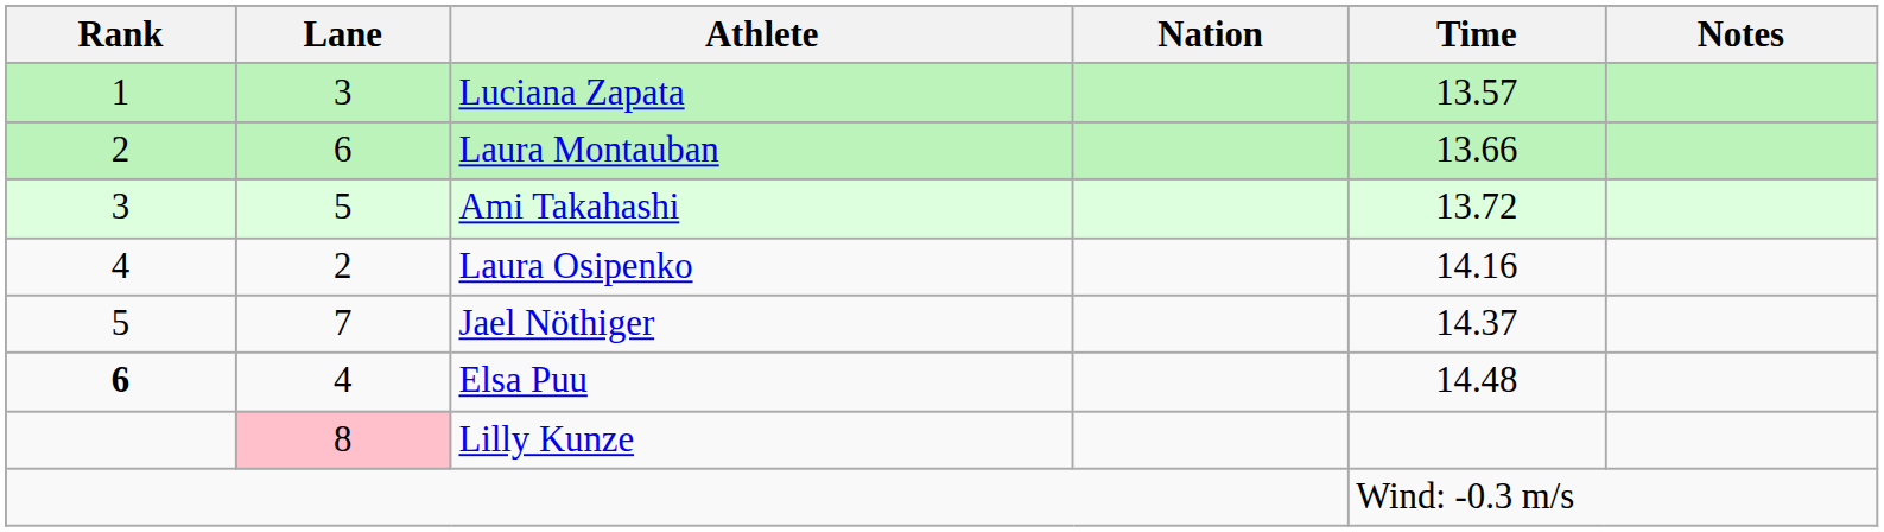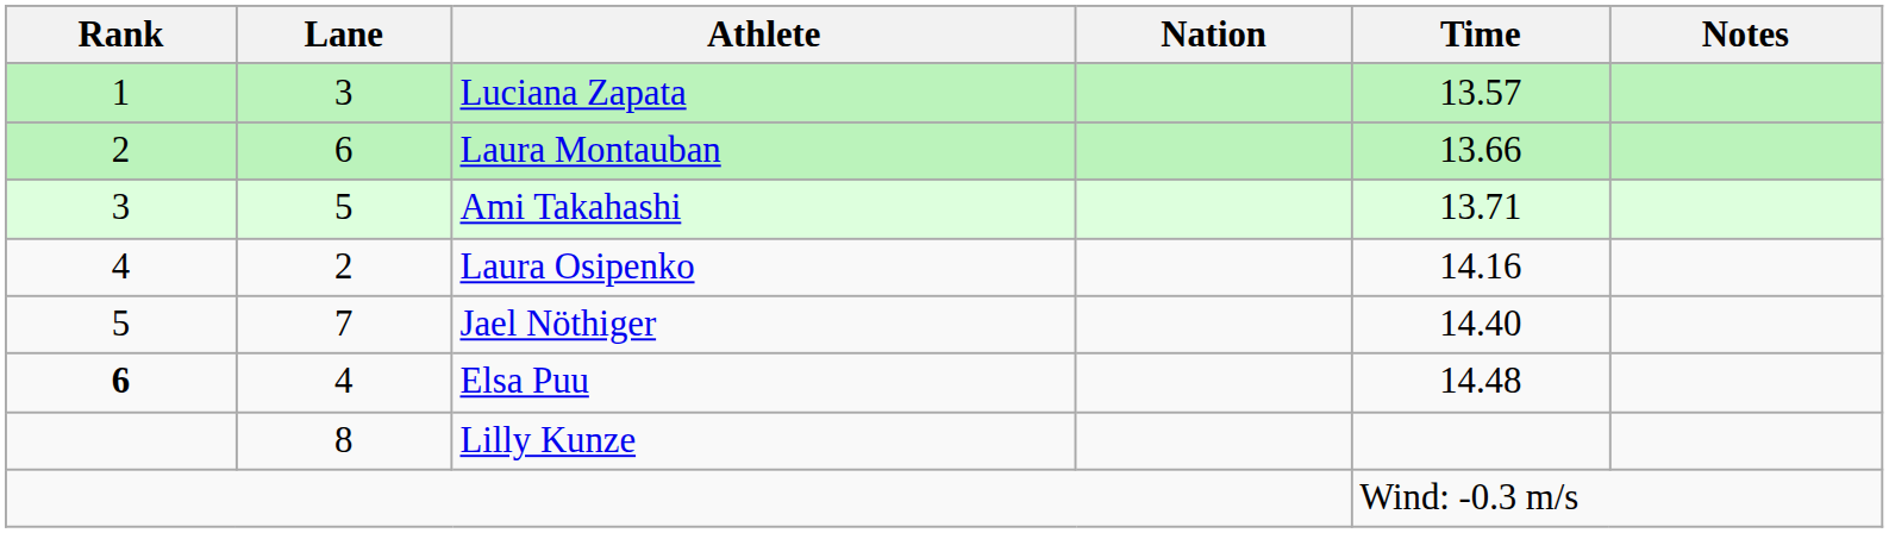Ami Takahashi | Time: 13.72 -> 13.71
Jael Nöthiger | Time: 14.37 -> 14.40
Lilly Kunze | Lane: pink background -> no background
